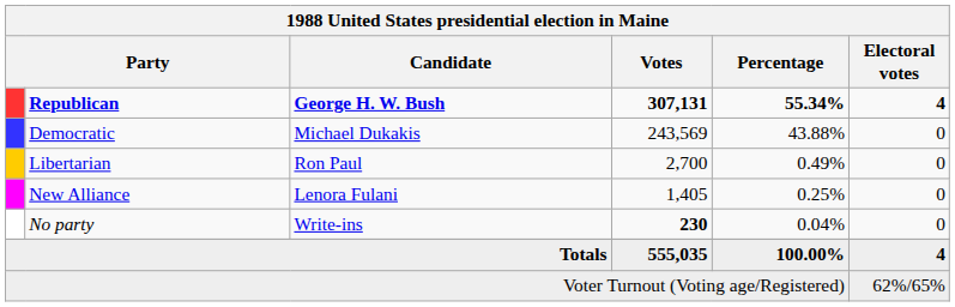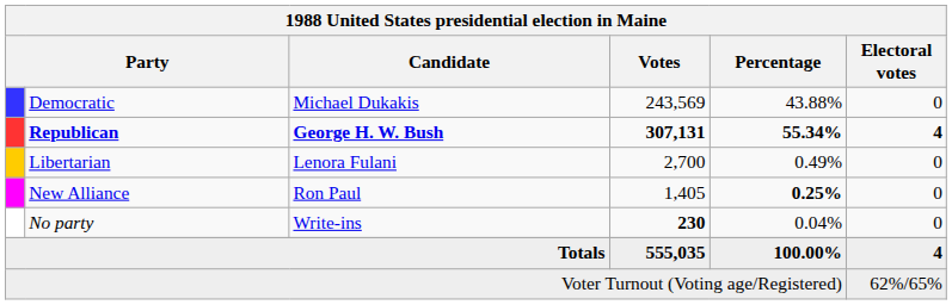rows swapped: Republican <-> Democratic
Libertarian | Candidate: Ron Paul -> Lenora Fulani
New Alliance | Candidate: Lenora Fulani -> Ron Paul
New Alliance | Percentage: normal -> bold
